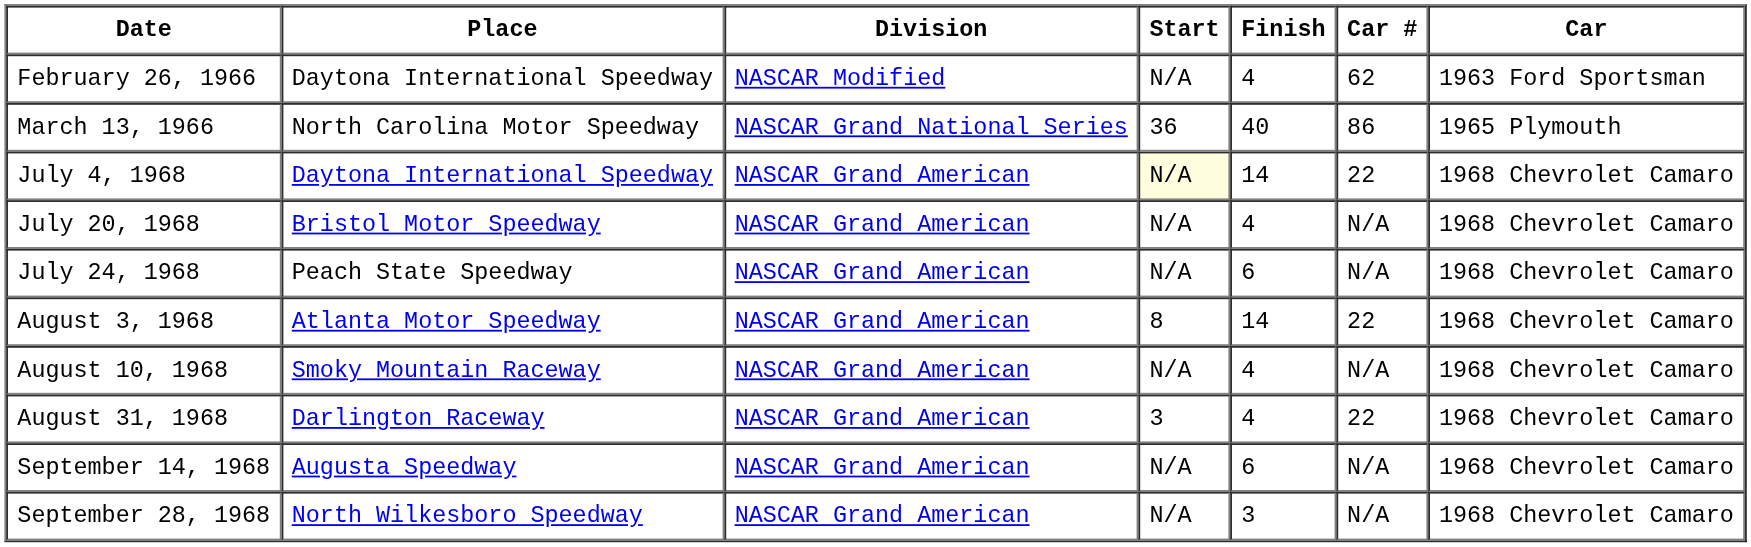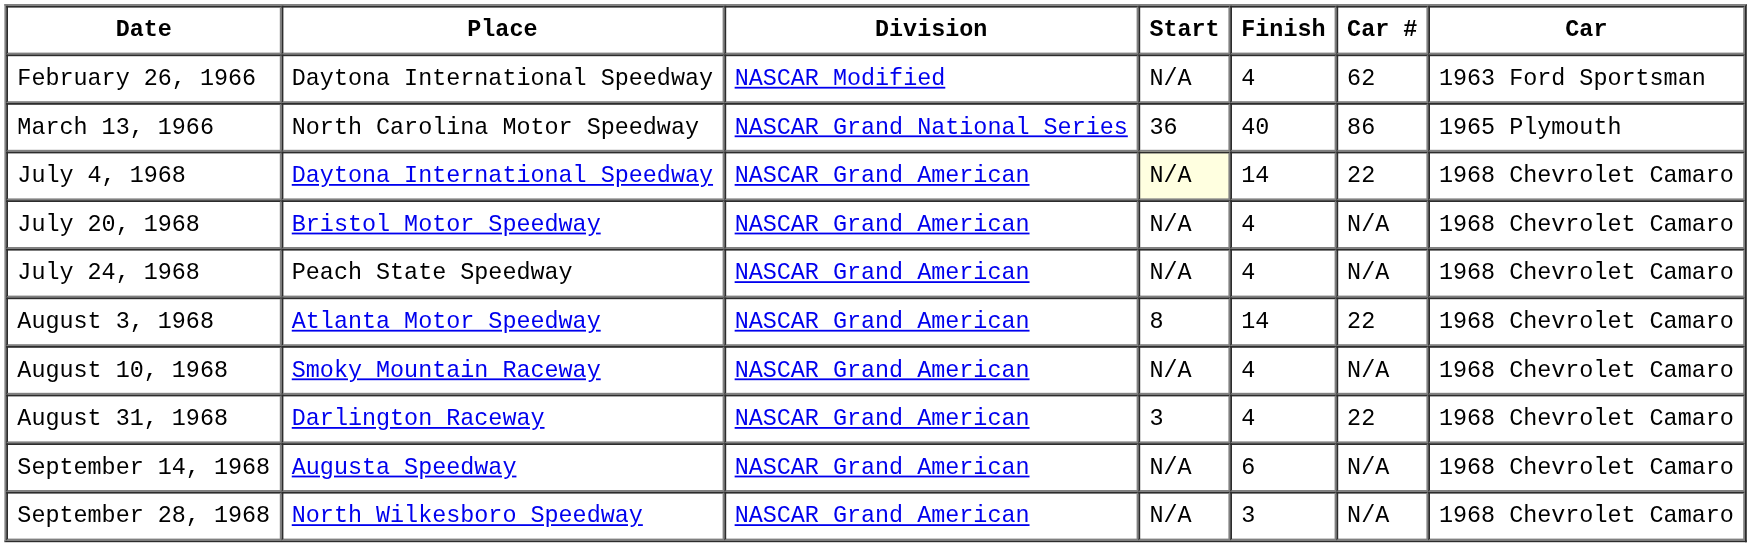July 24, 1968 | Finish: 6 -> 4
